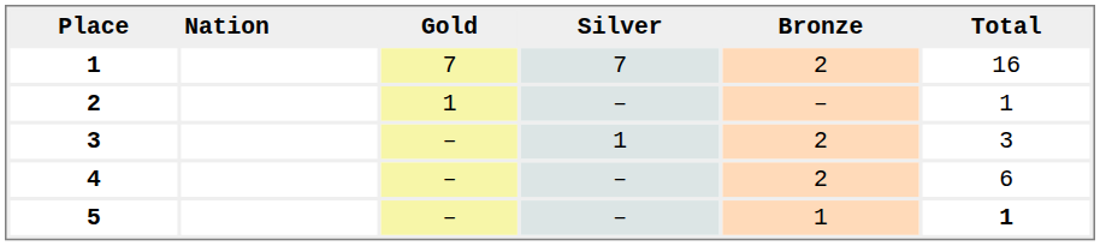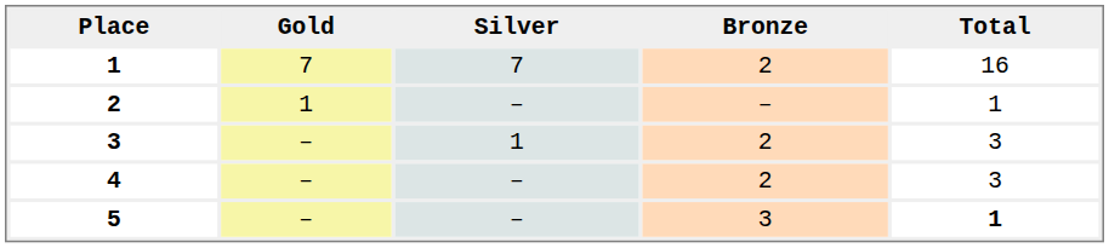- column: Nation
4 | Total: 6 -> 3
5 | Bronze: 1 -> 3
